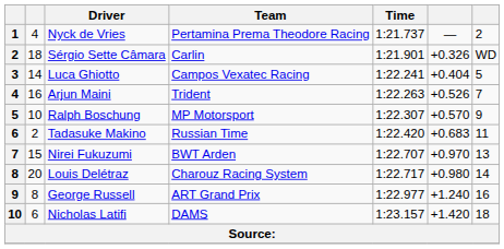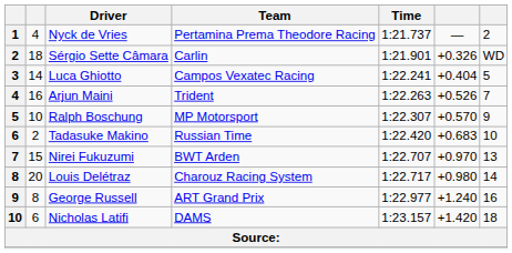Tadasuke Makino | column 7: 11 -> 10
